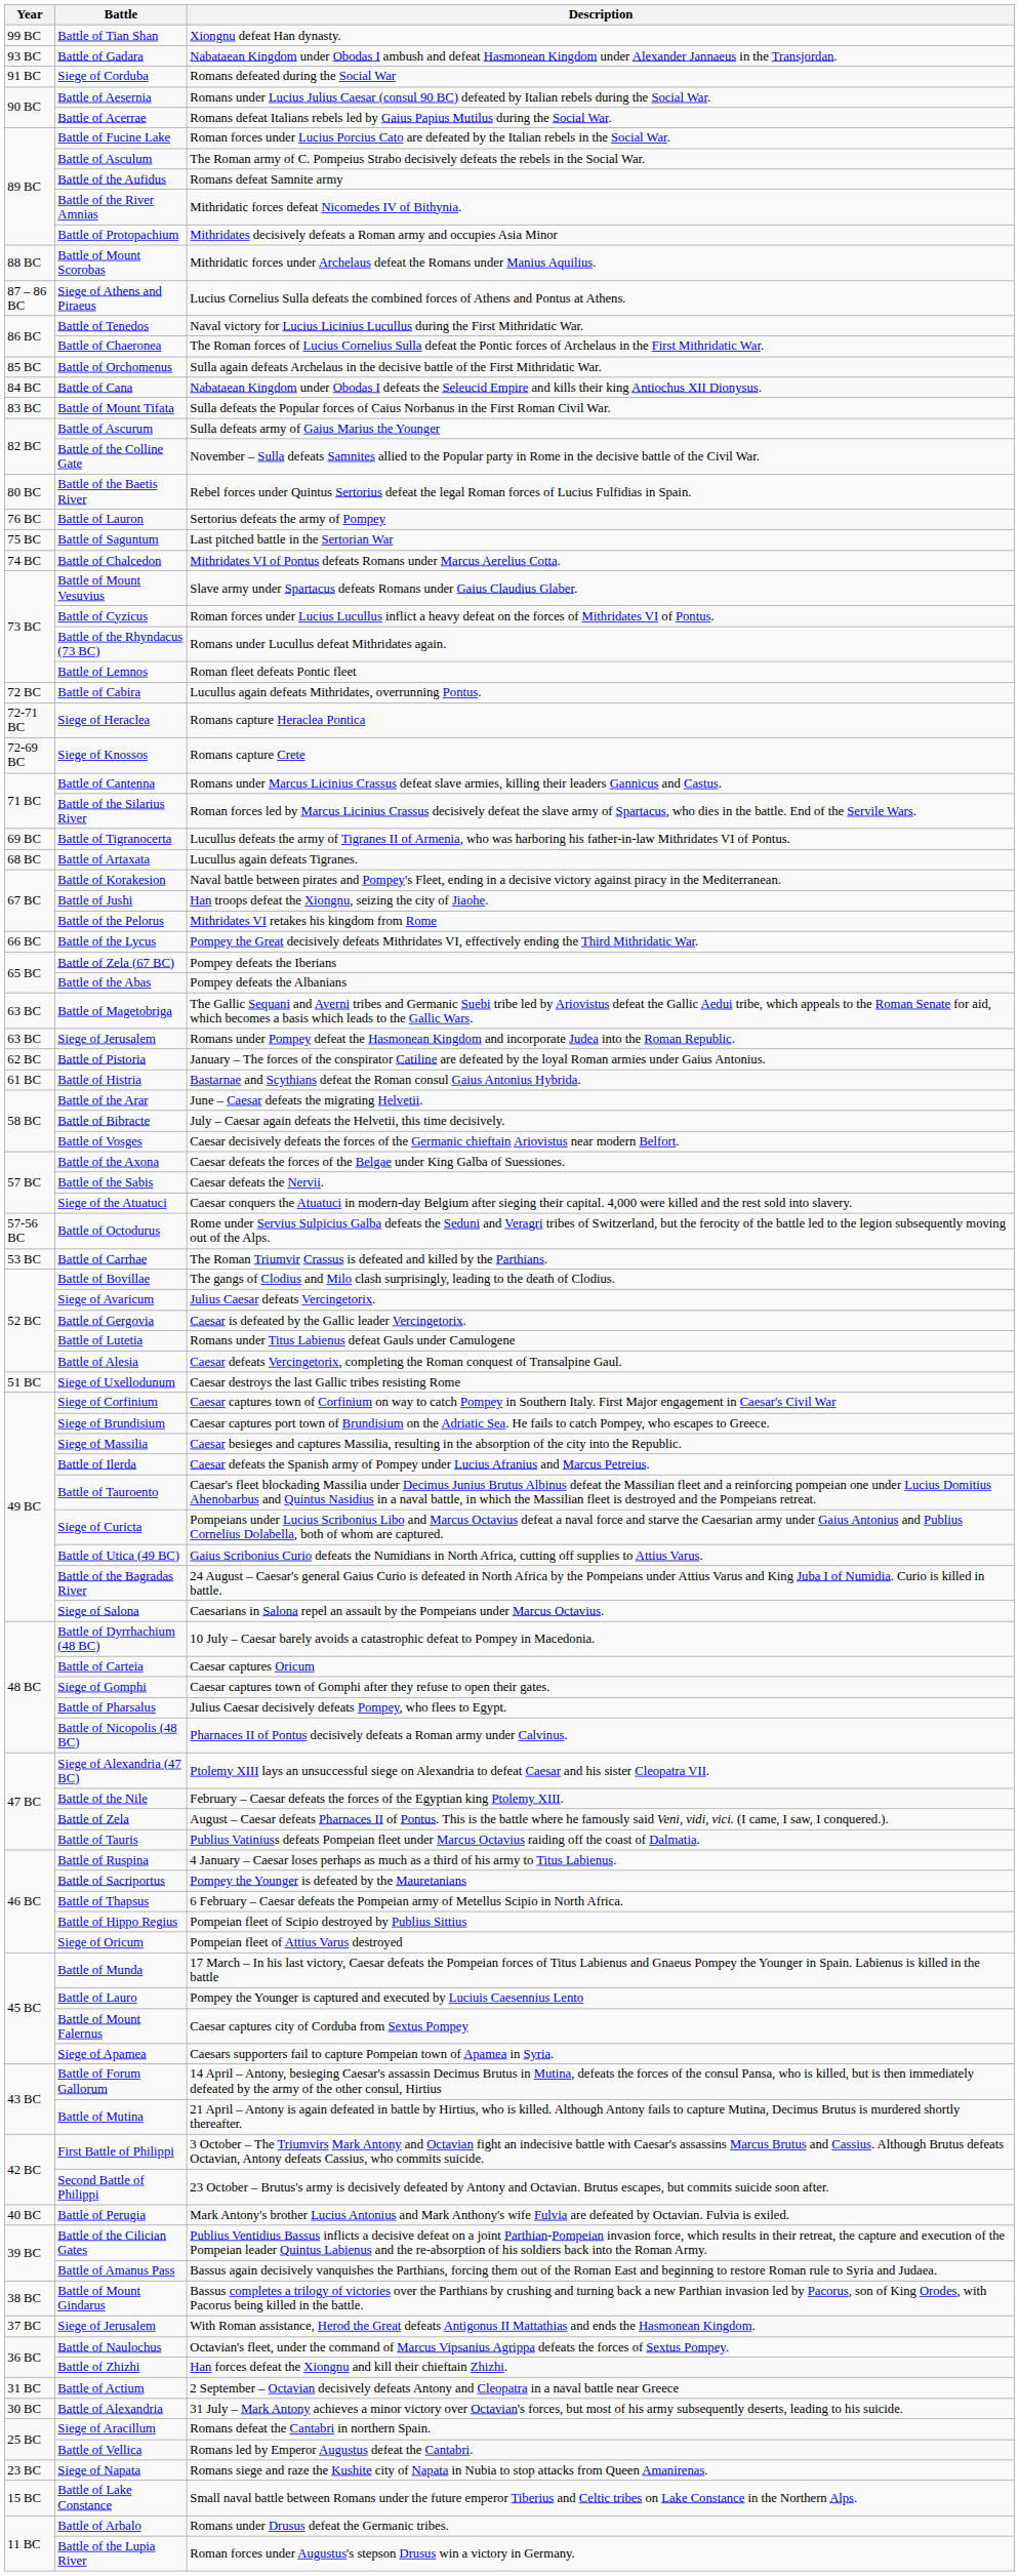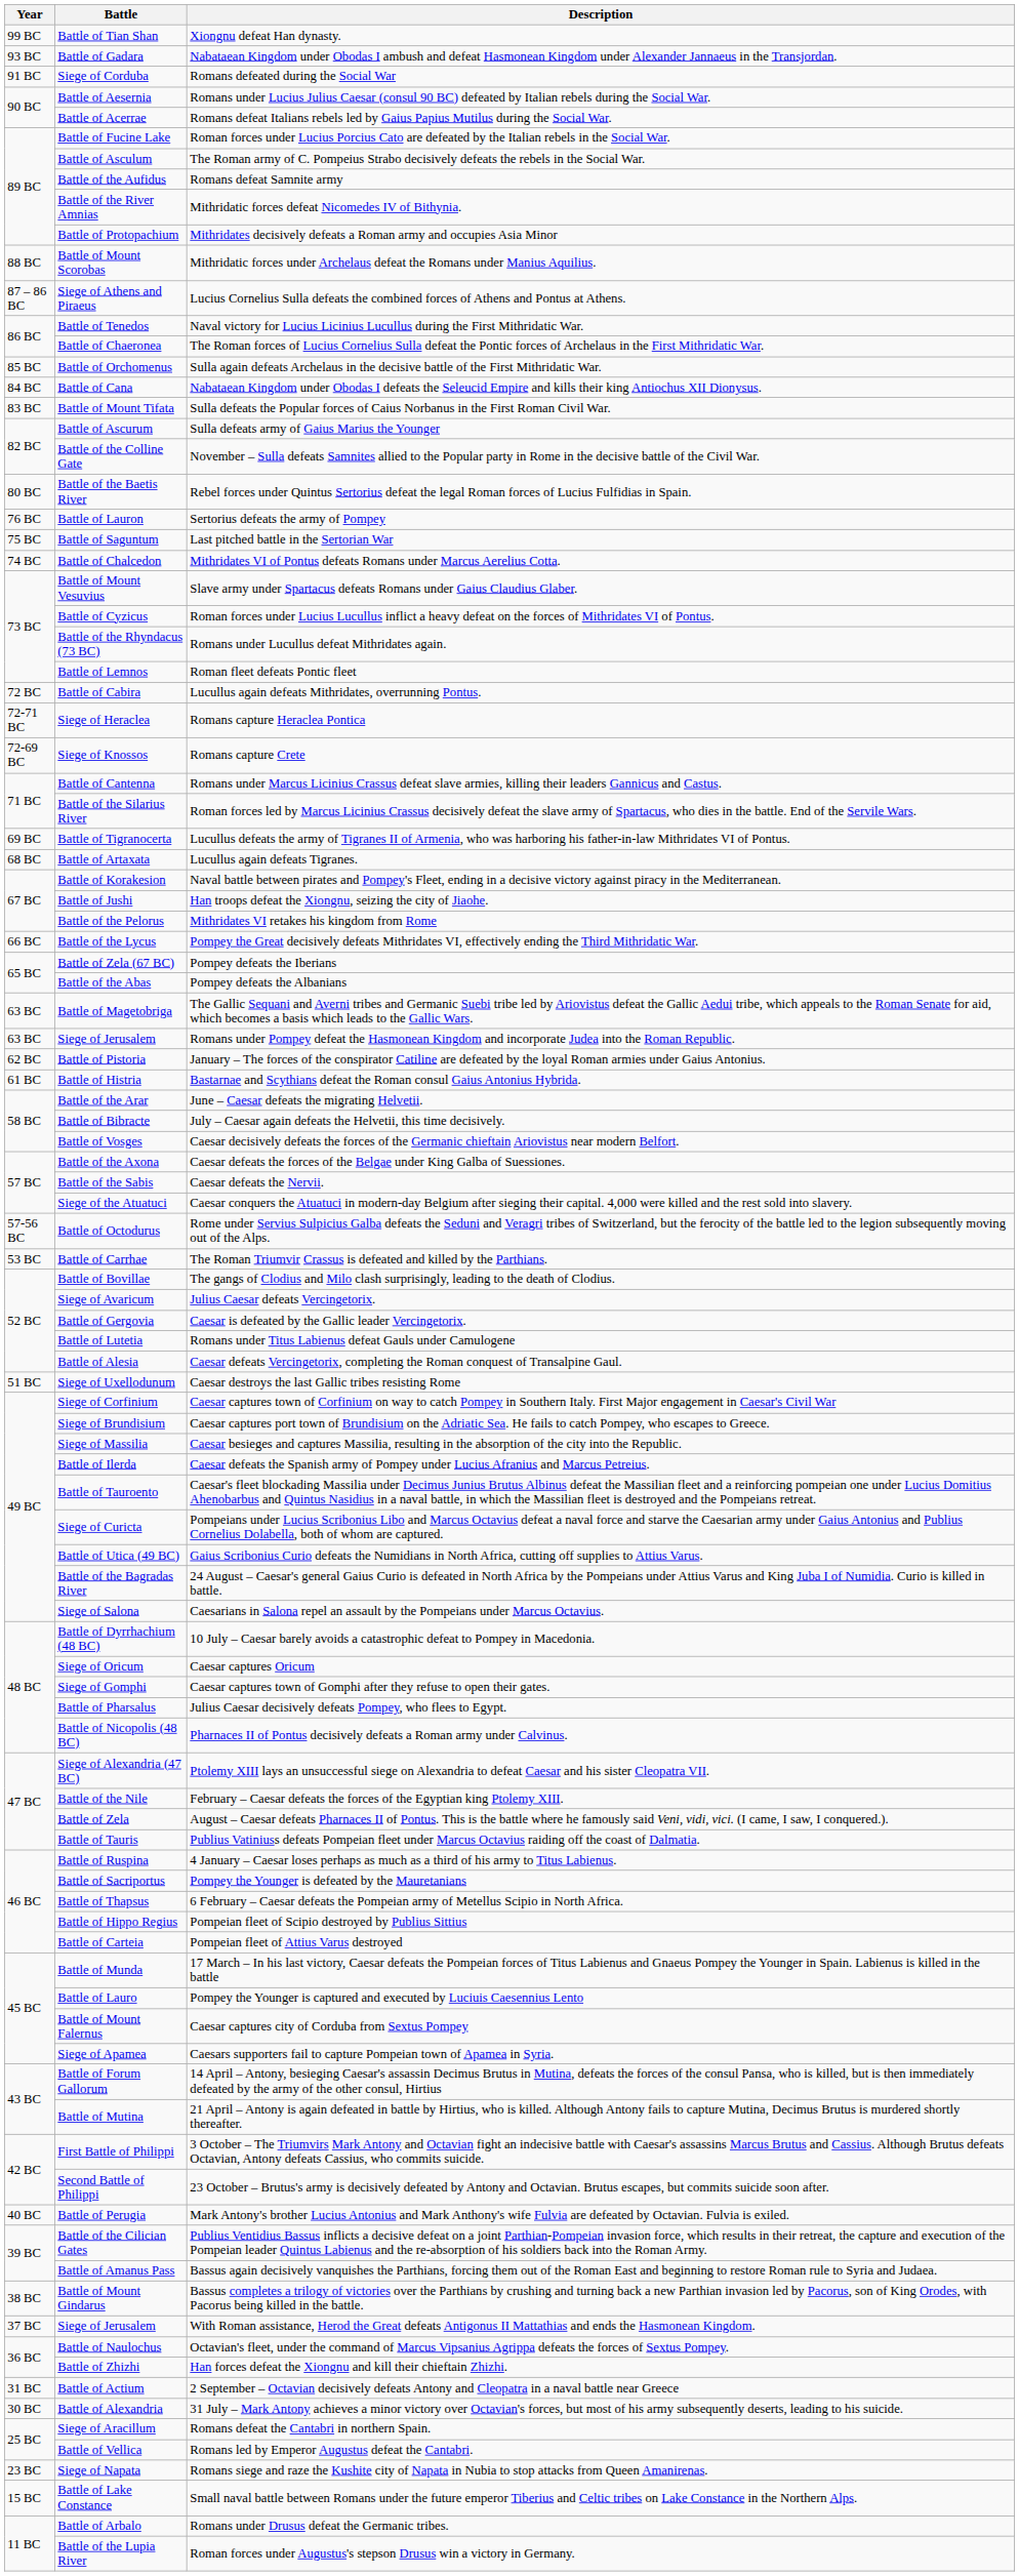Caesar captures Oricum | Battle: Battle of Carteia -> Siege of Oricum
Pompeian fleet of Attius Varus destroyed | Battle: Siege of Oricum -> Battle of Carteia
